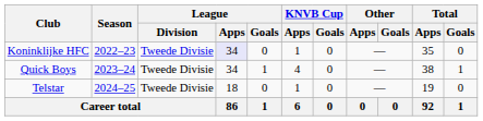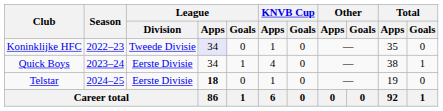Quick Boys | League / Division: Tweede Divisie -> Eerste Divisie
Telstar | League / Division: Tweede Divisie -> Eerste Divisie
Telstar | League / Apps: normal -> bold
